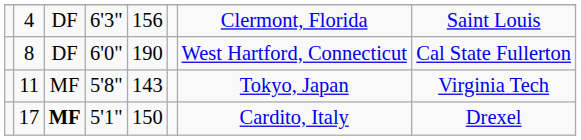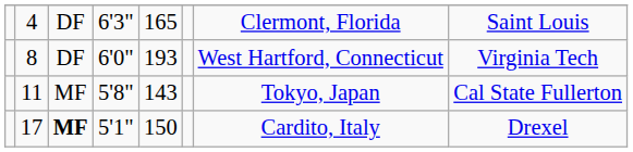4 | column 5: 156 -> 165
8 | column 5: 190 -> 193
8 | column 8: Cal State Fullerton -> Virginia Tech
11 | column 8: Virginia Tech -> Cal State Fullerton
